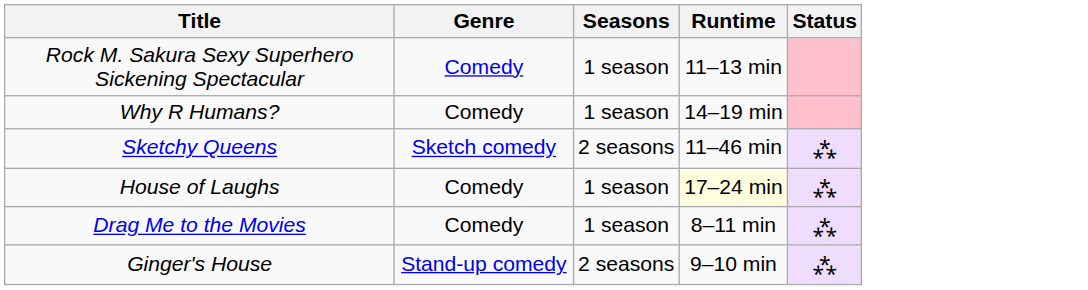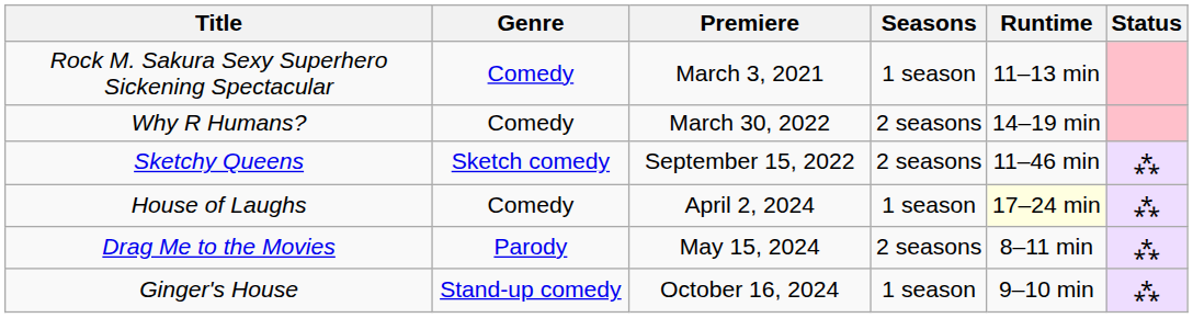+ column: Premiere | March 3, 2021 | March 30, 2022 | September 15, 2022 | April 2, 2024 | May 15, 2024 | October 16, 2024
Why R Humans? | Seasons: 1 season -> 2 seasons
Drag Me to the Movies | Genre: Comedy -> Parody
Drag Me to the Movies | Seasons: 1 season -> 2 seasons
Ginger's House | Seasons: 2 seasons -> 1 season
